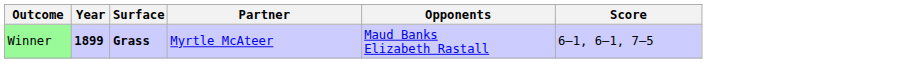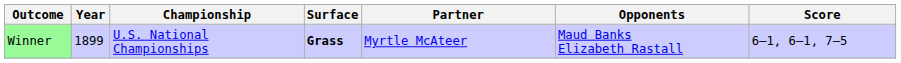+ column: Championship | U.S. National Championships
Winner | Year: bold -> normal
